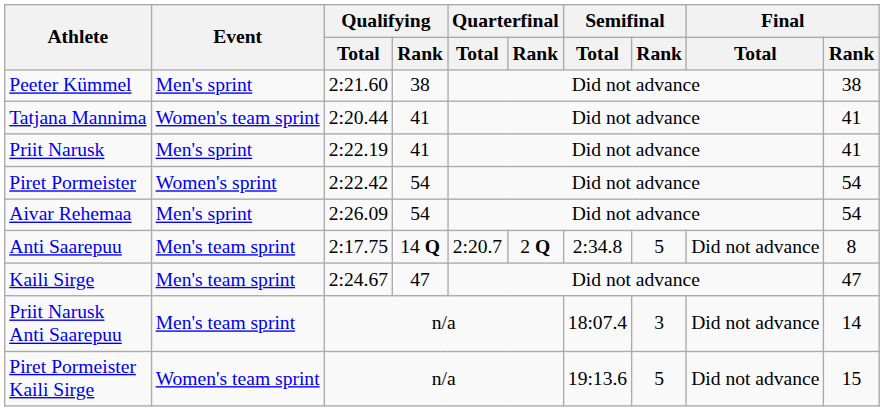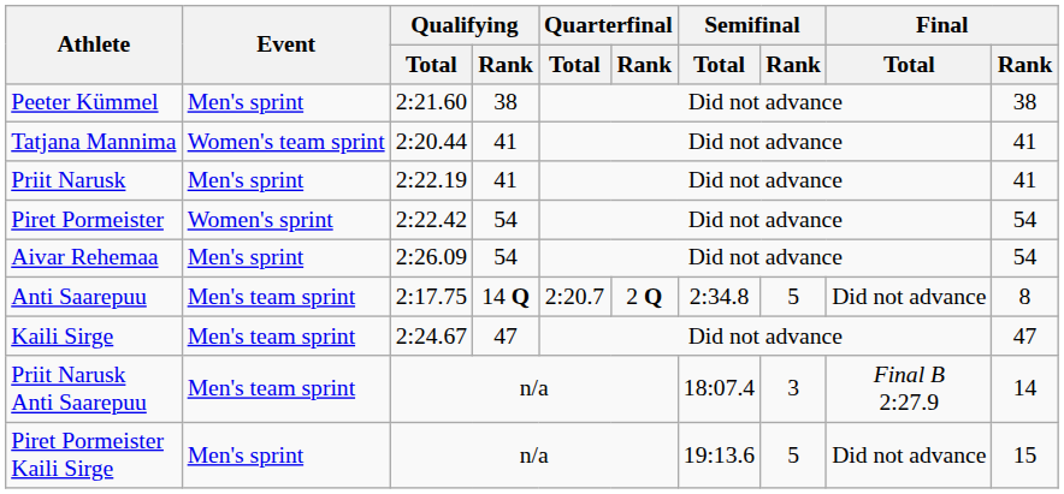Priit Narusk Anti Saarepuu | Final / Total: Did not advance -> Final B 2:27.9
Piret Pormeister Kaili Sirge | Event: Women's team sprint -> Men's sprint
